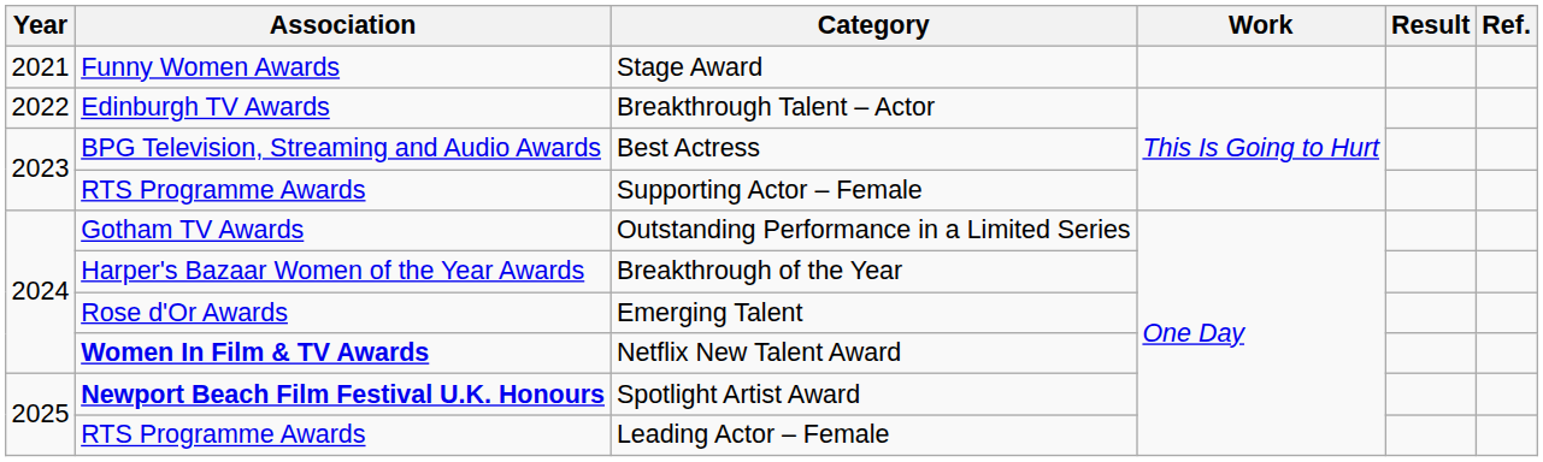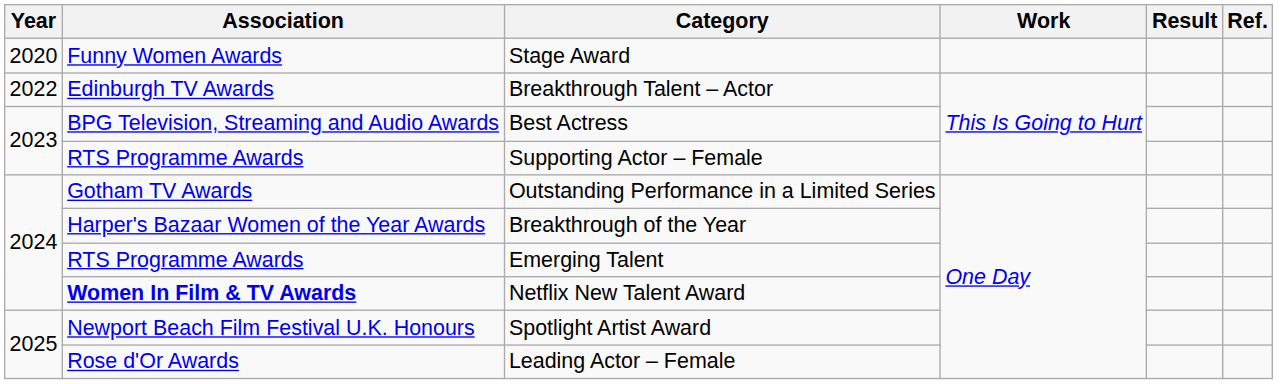Stage Award | Year: 2021 -> 2020
Emerging Talent | Association: Rose d'Or Awards -> RTS Programme Awards
Spotlight Artist Award | Association: bold -> normal
Leading Actor – Female | Association: RTS Programme Awards -> Rose d'Or Awards
